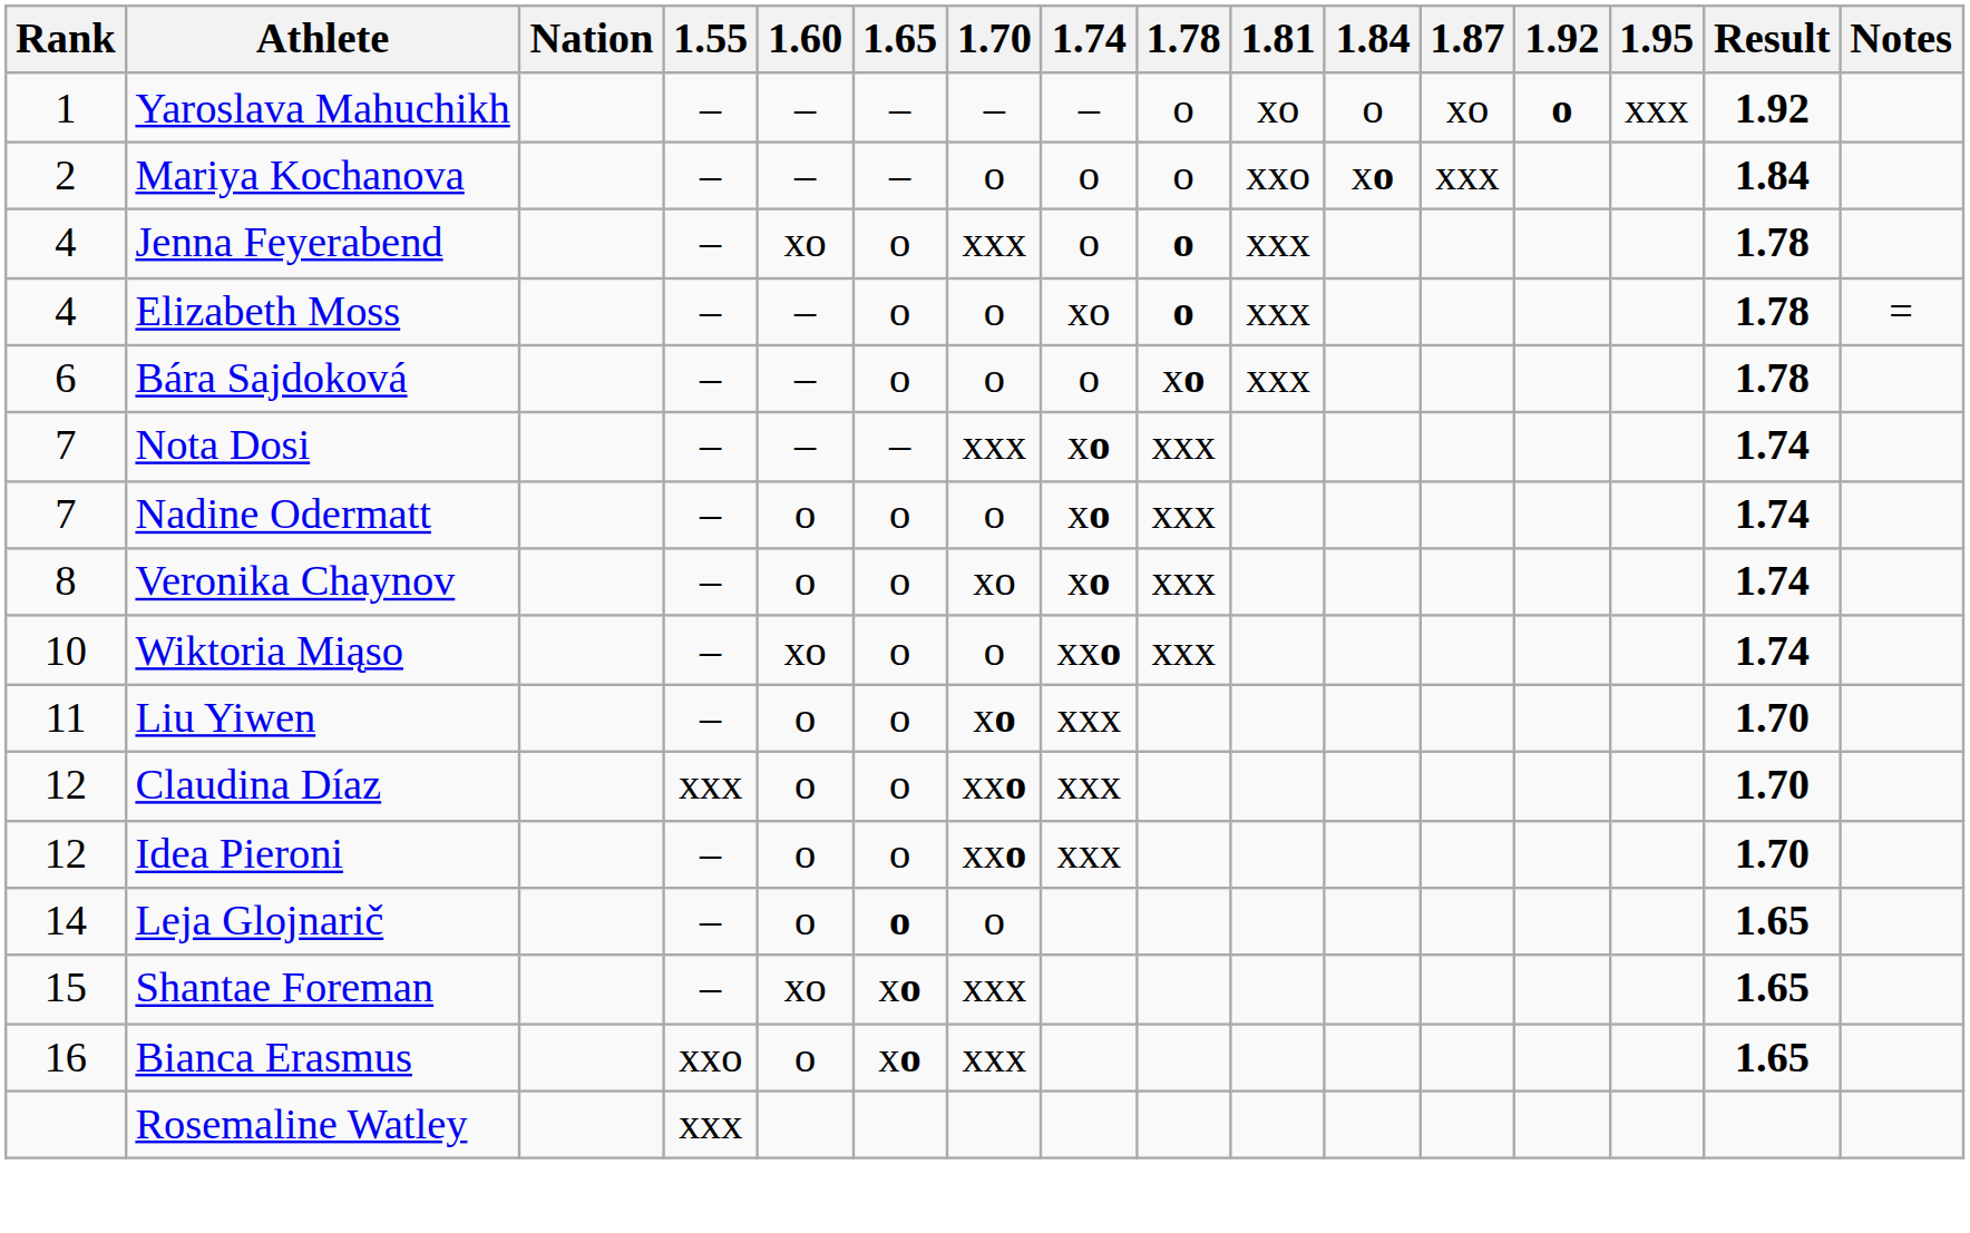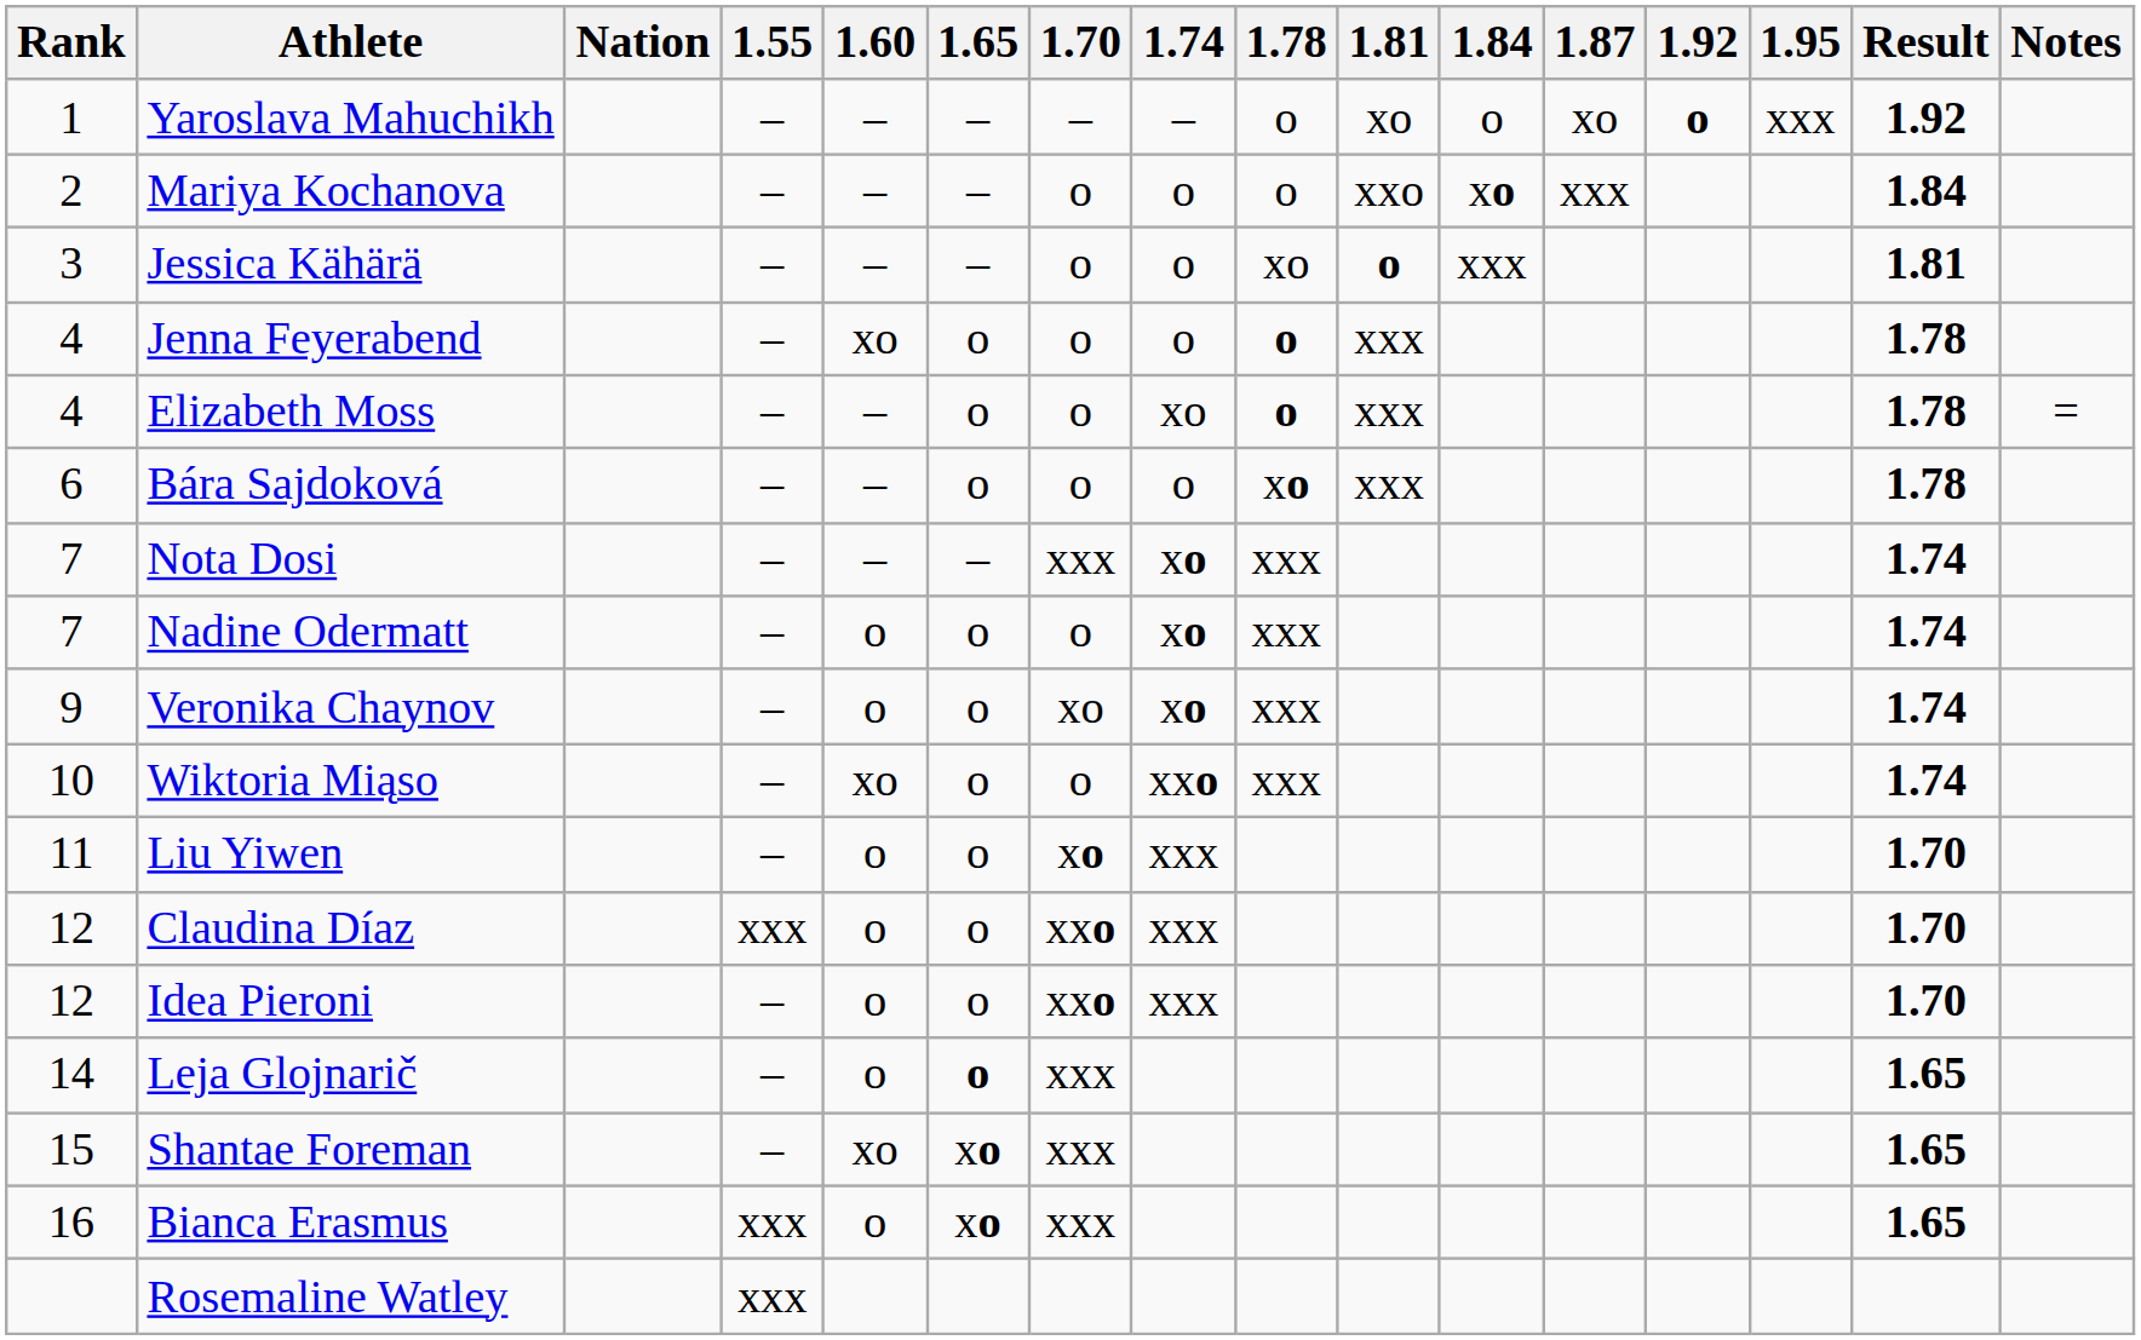+ row: 3 | Jessica Kähärä | – | – | – | o | o | xo | o | xxx | 1.81
Jenna Feyerabend | 1.70: xxx -> o
Veronika Chaynov | Rank: 8 -> 9
Leja Glojnarič | 1.70: o -> xxx
Bianca Erasmus | 1.55: xxo -> xxx
